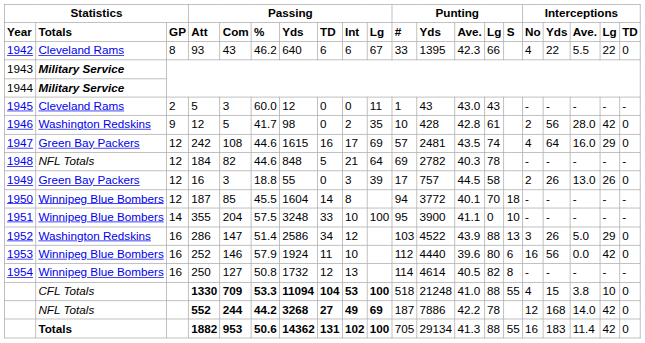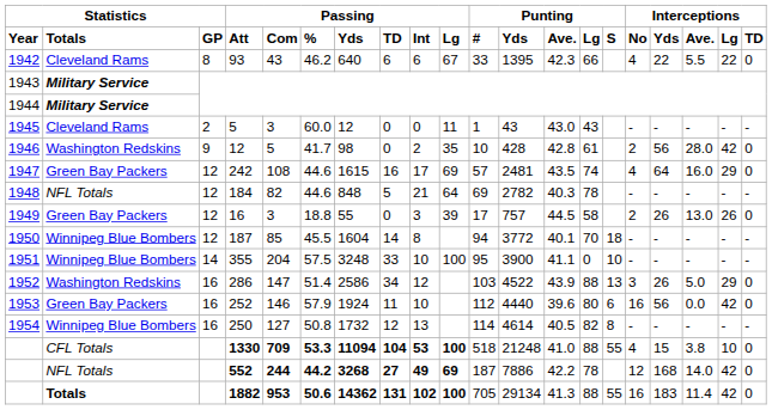252 | column 2: Winnipeg Blue Bombers -> Green Bay Packers
